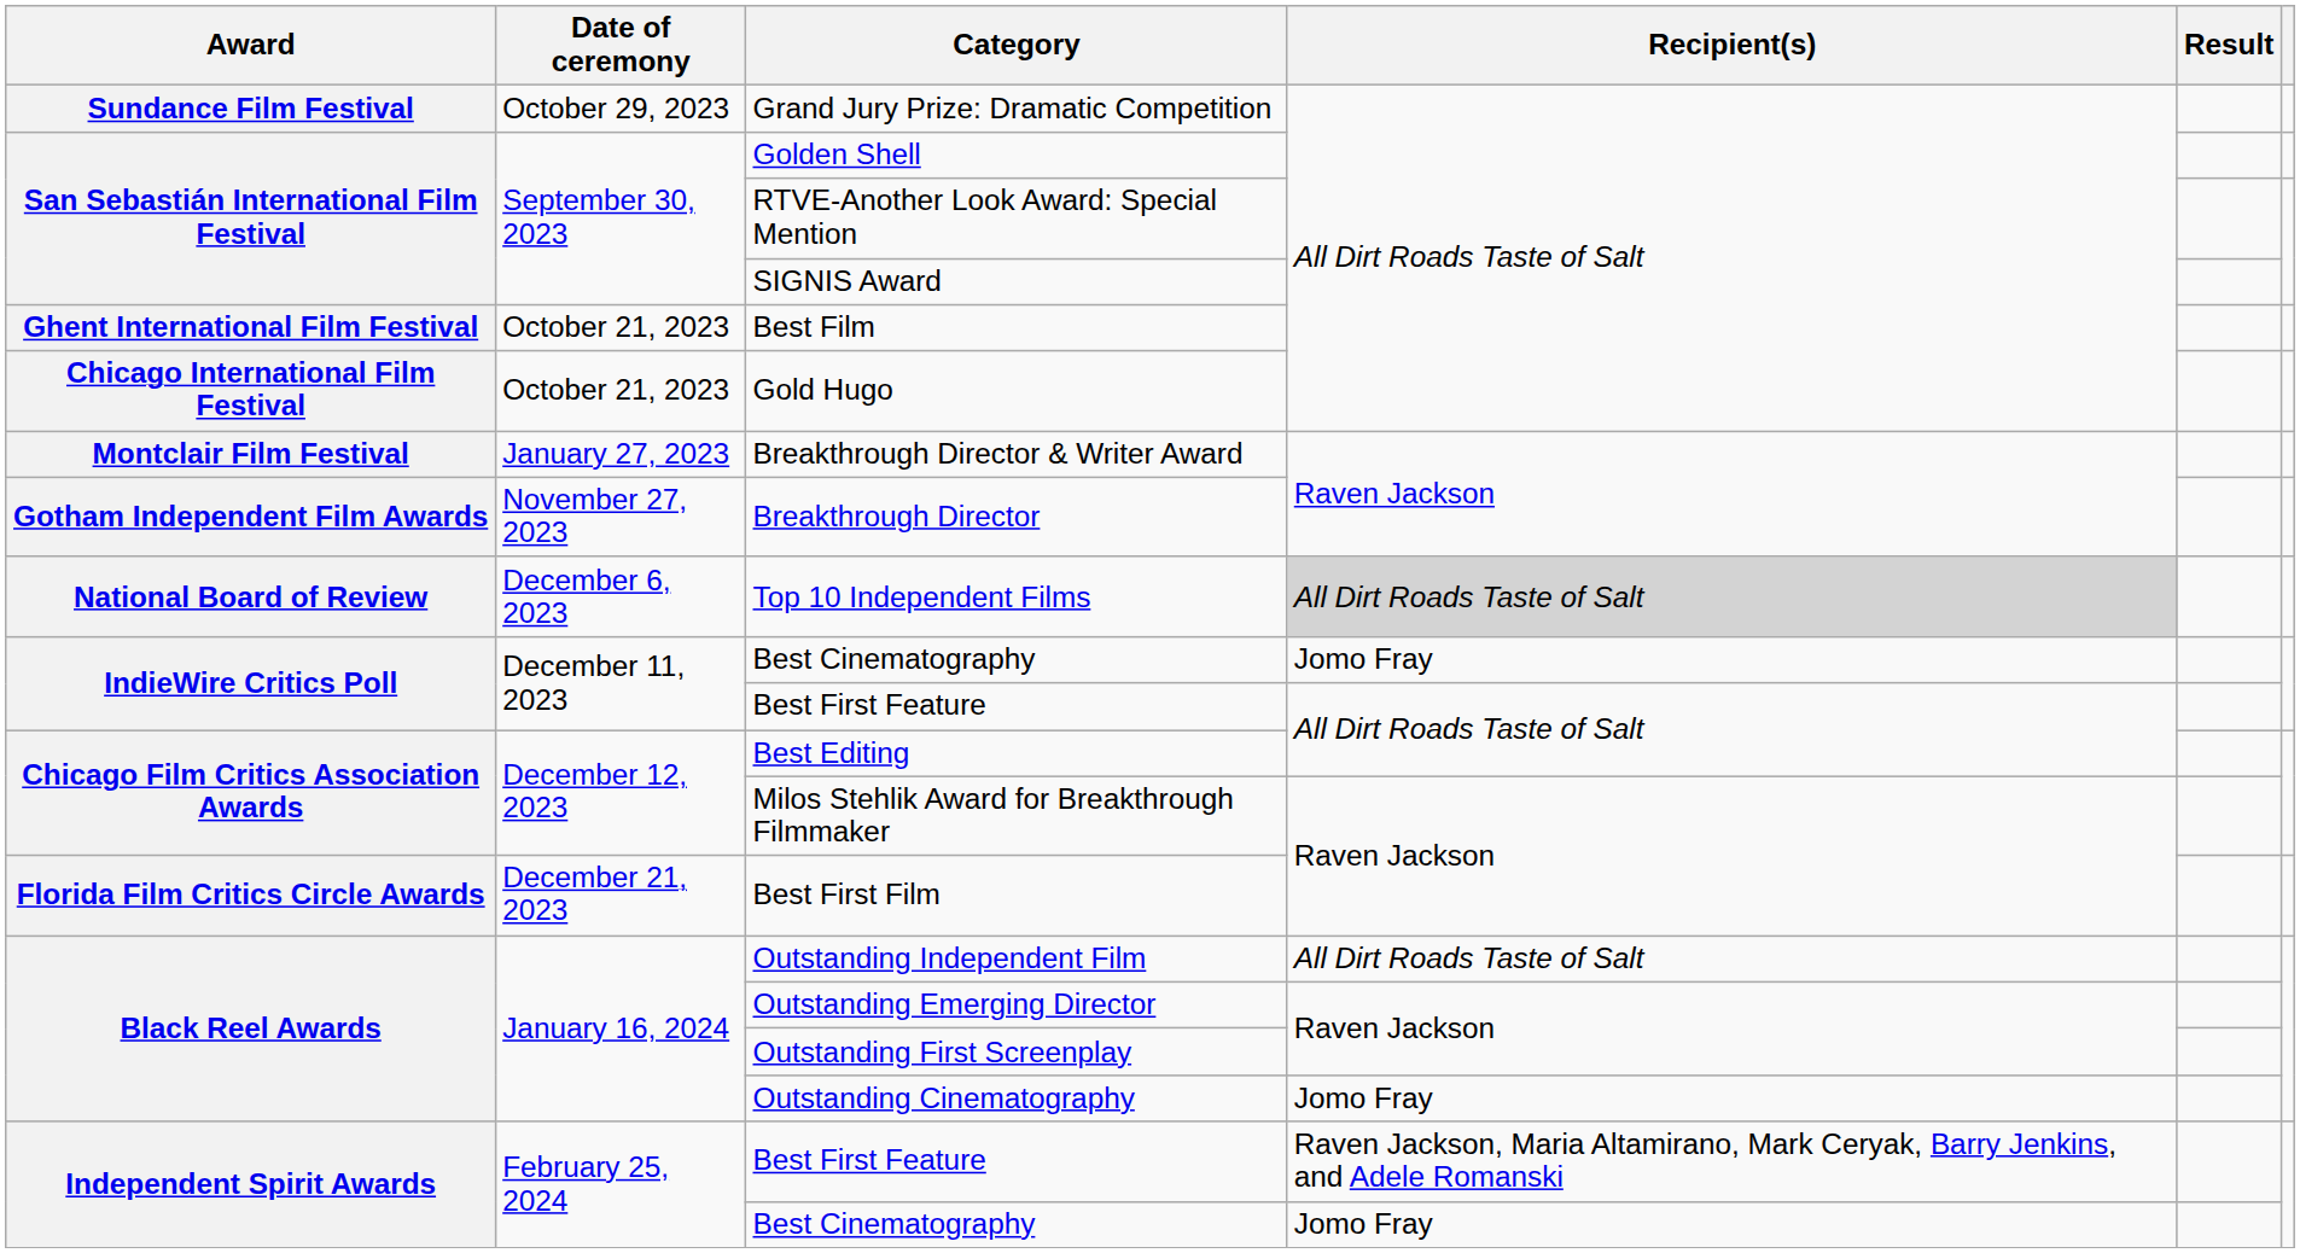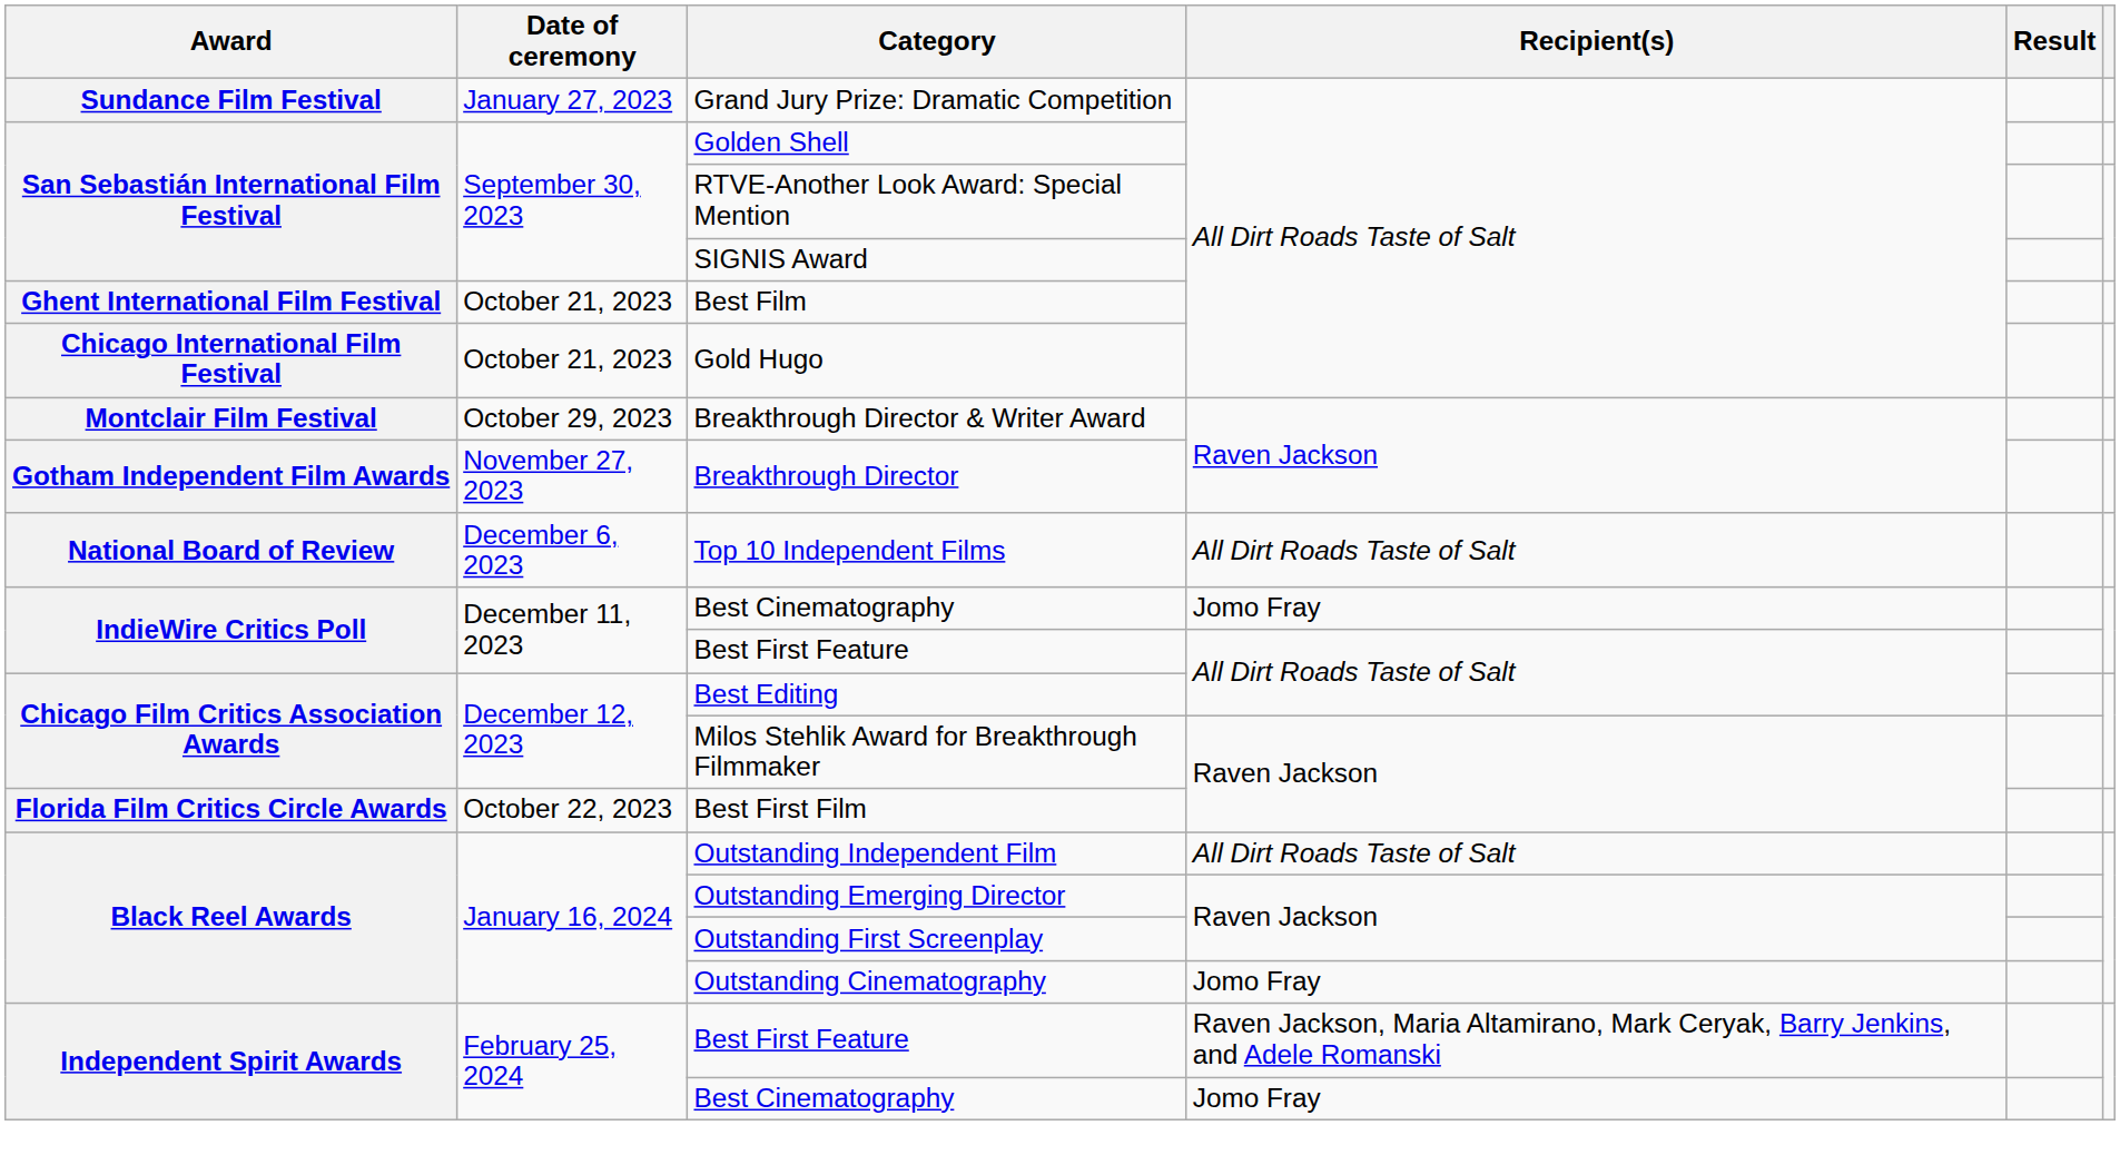Grand Jury Prize: Dramatic Competition | Date of ceremony: October 29, 2023 -> January 27, 2023
Breakthrough Director & Writer Award | Date of ceremony: January 27, 2023 -> October 29, 2023
Top 10 Independent Films | Recipient(s): lightgrey background -> no background
Best First Film | Date of ceremony: December 21, 2023 -> October 22, 2023
